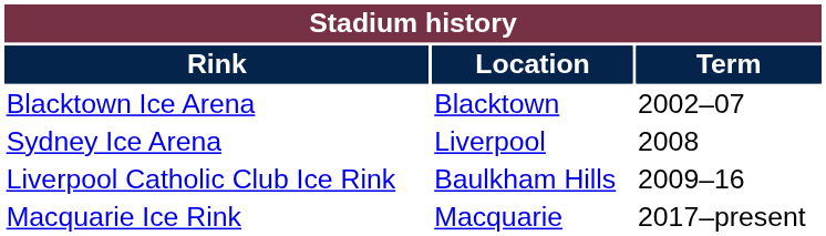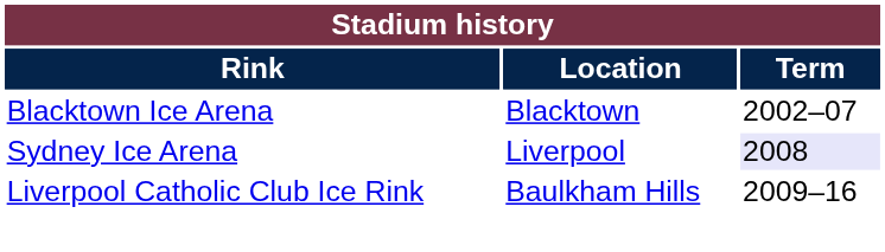Sydney Ice Arena | Term: no background -> lavender background
- row: Macquarie Ice Rink | Macquarie | 2017–present
